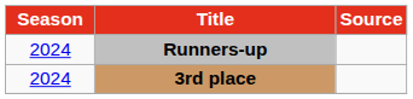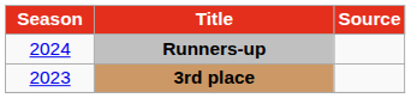3rd place | Season: 2024 -> 2023
